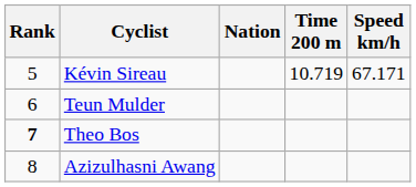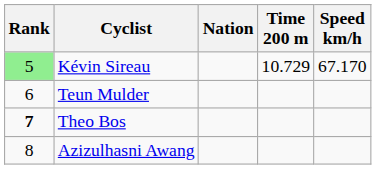Kévin Sireau | Rank: no background -> lightgreen background
Kévin Sireau | Time 200 m: 10.719 -> 10.729
Kévin Sireau | Speed km/h: 67.171 -> 67.170
